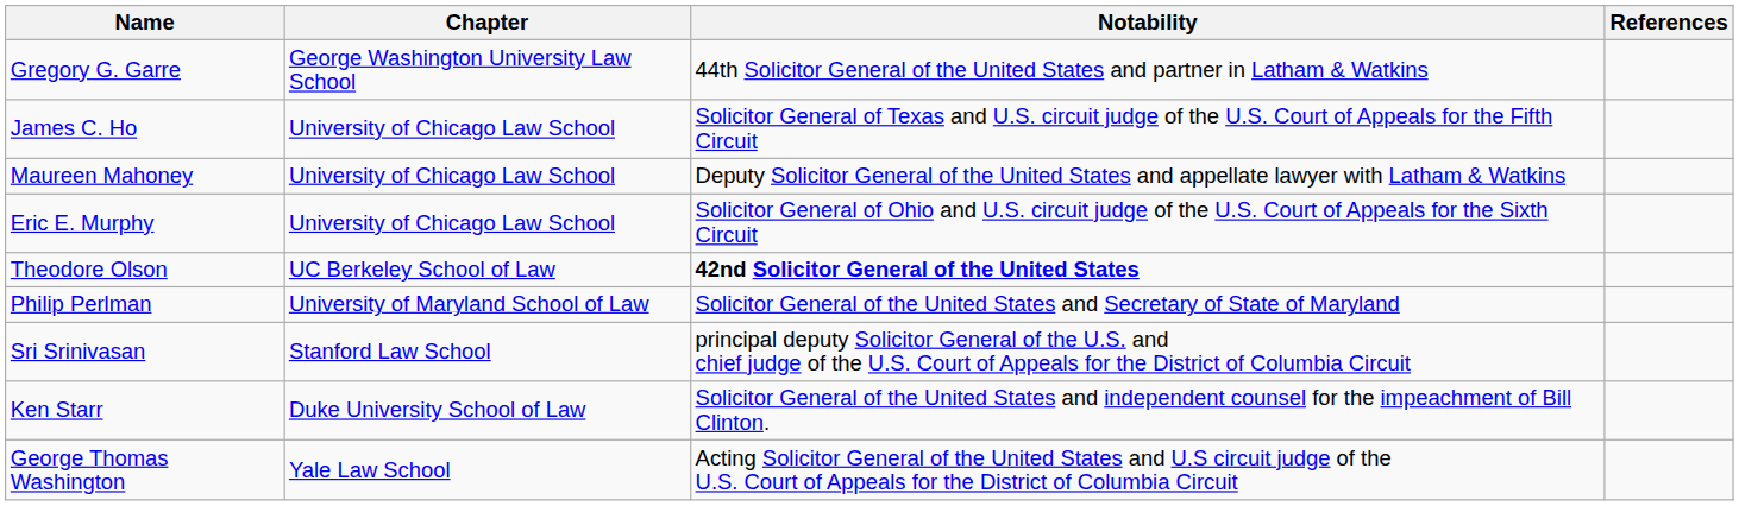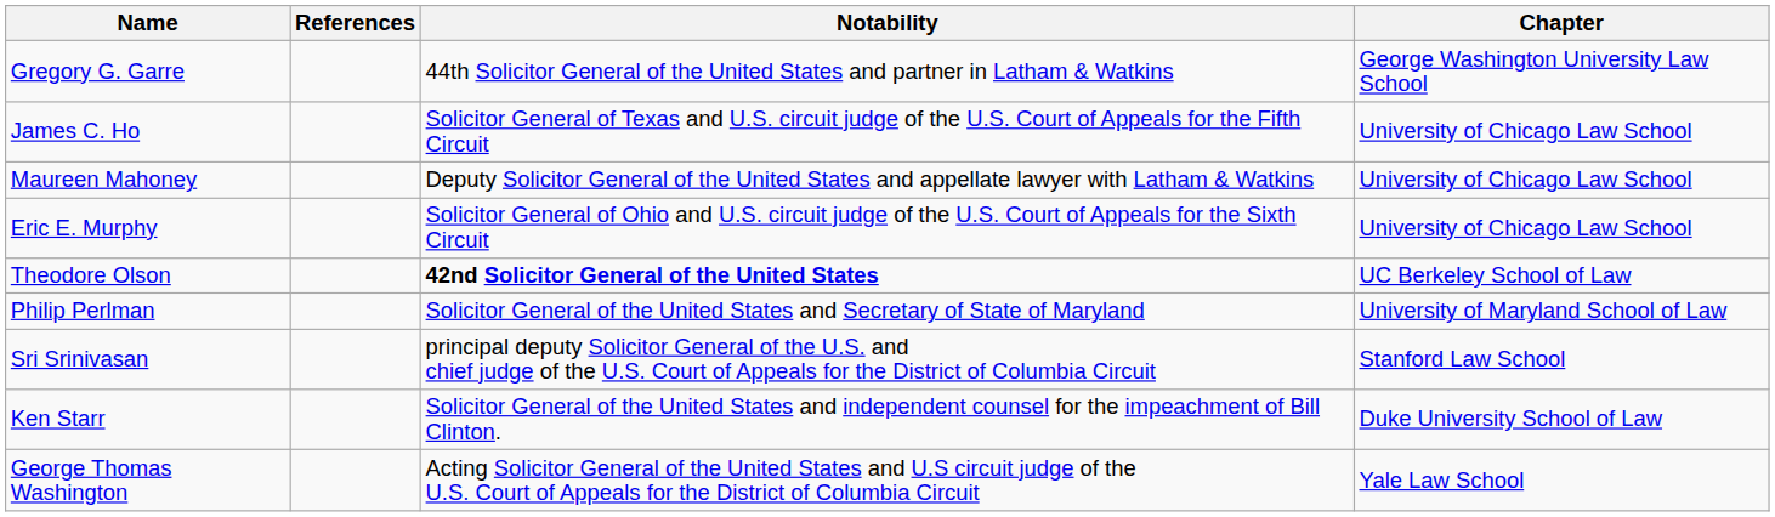columns swapped: Chapter <-> References
